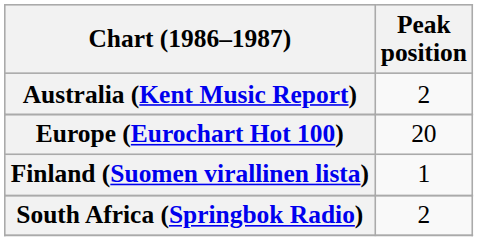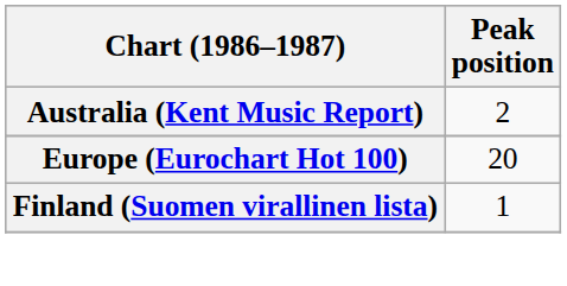- row: South Africa (Springbok Radio) | 2
